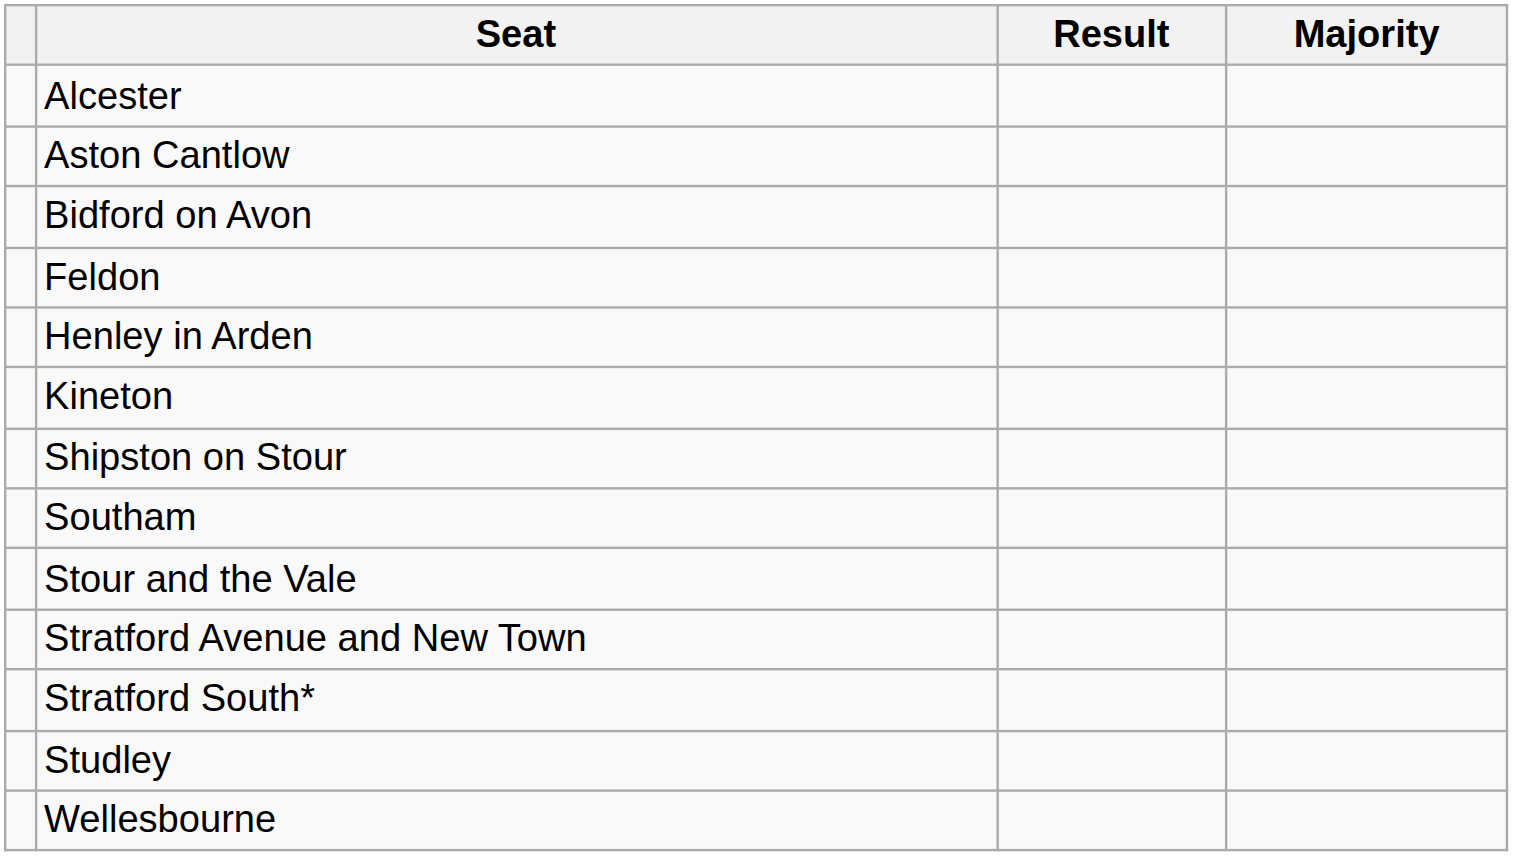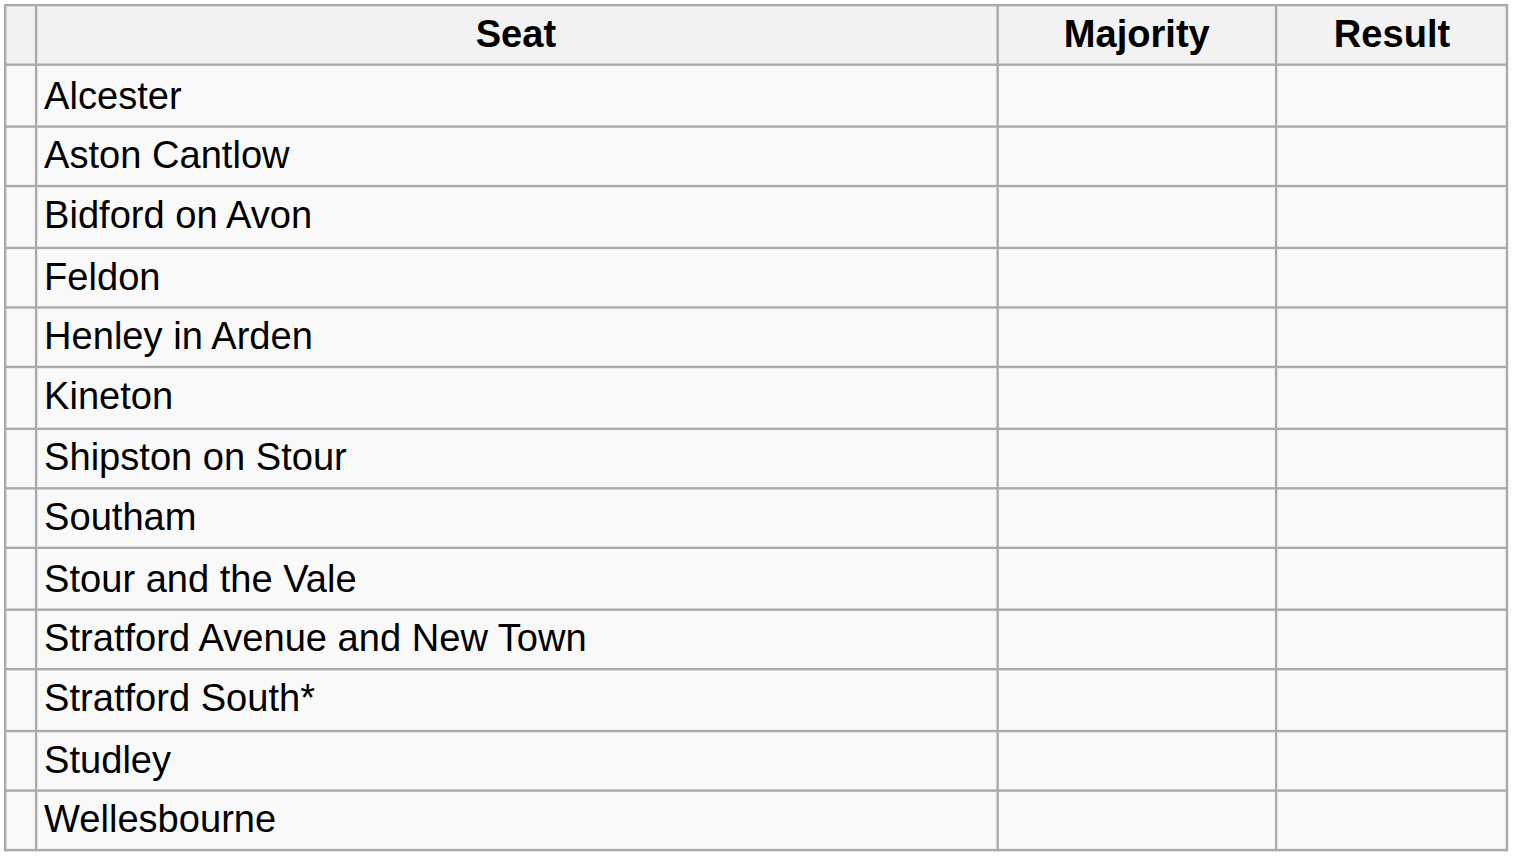columns swapped: Result <-> Majority
